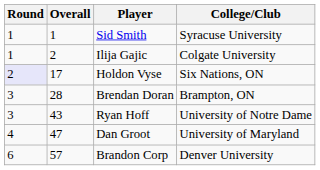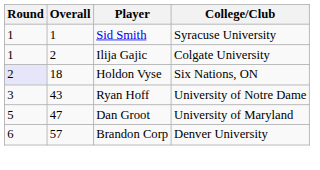Holdon Vyse | Overall: 17 -> 18
- row: 3 | 28 | Brendan Doran | Brampton, ON
Dan Groot | Round: 4 -> 5
